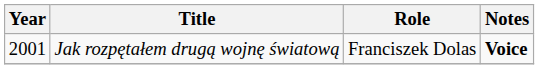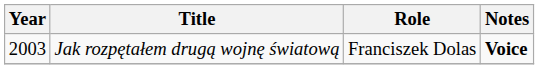Jak rozpętałem drugą wojnę światową | Year: 2001 -> 2003
